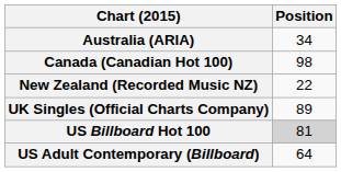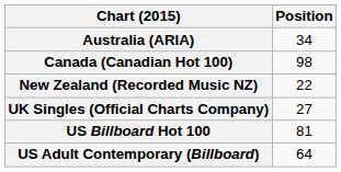UK Singles (Official Charts Company) | Position: 89 -> 27
US Billboard Hot 100 | Position: lightgrey background -> no background
